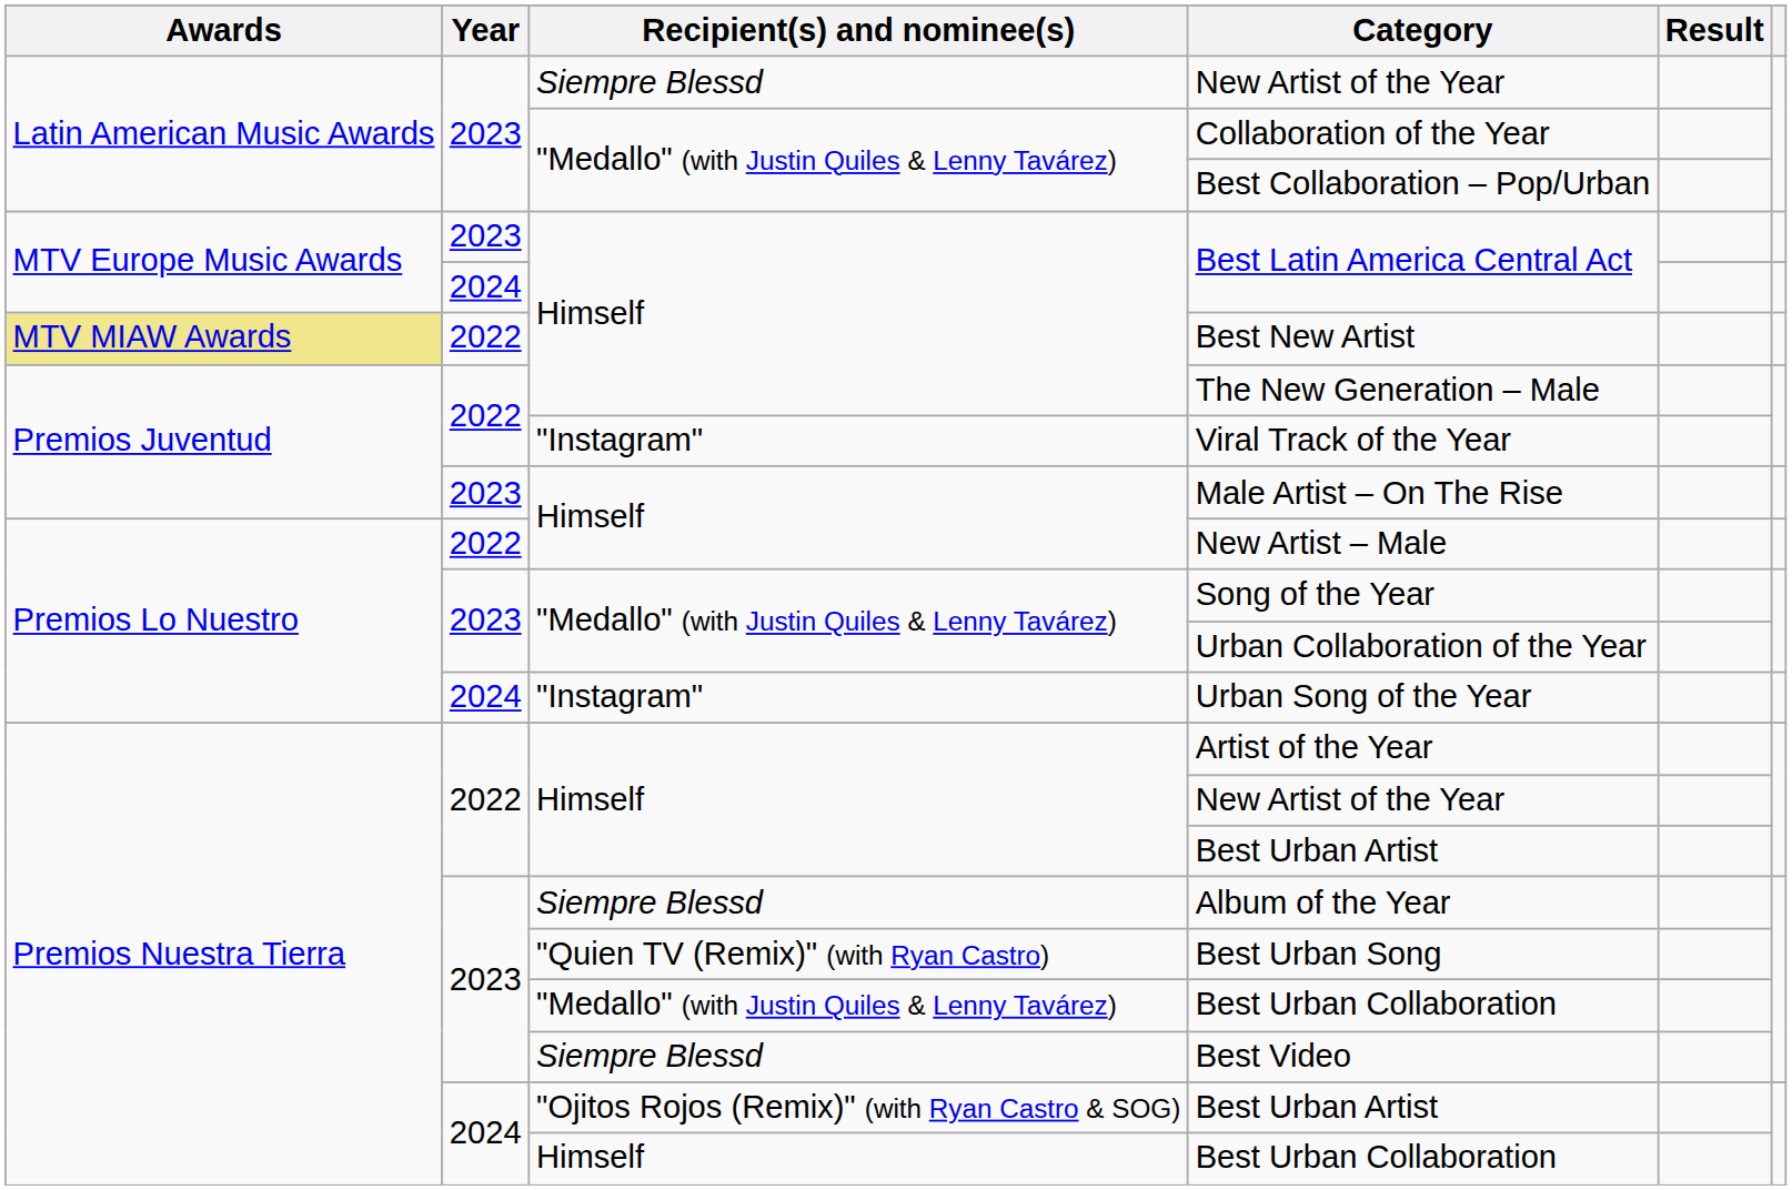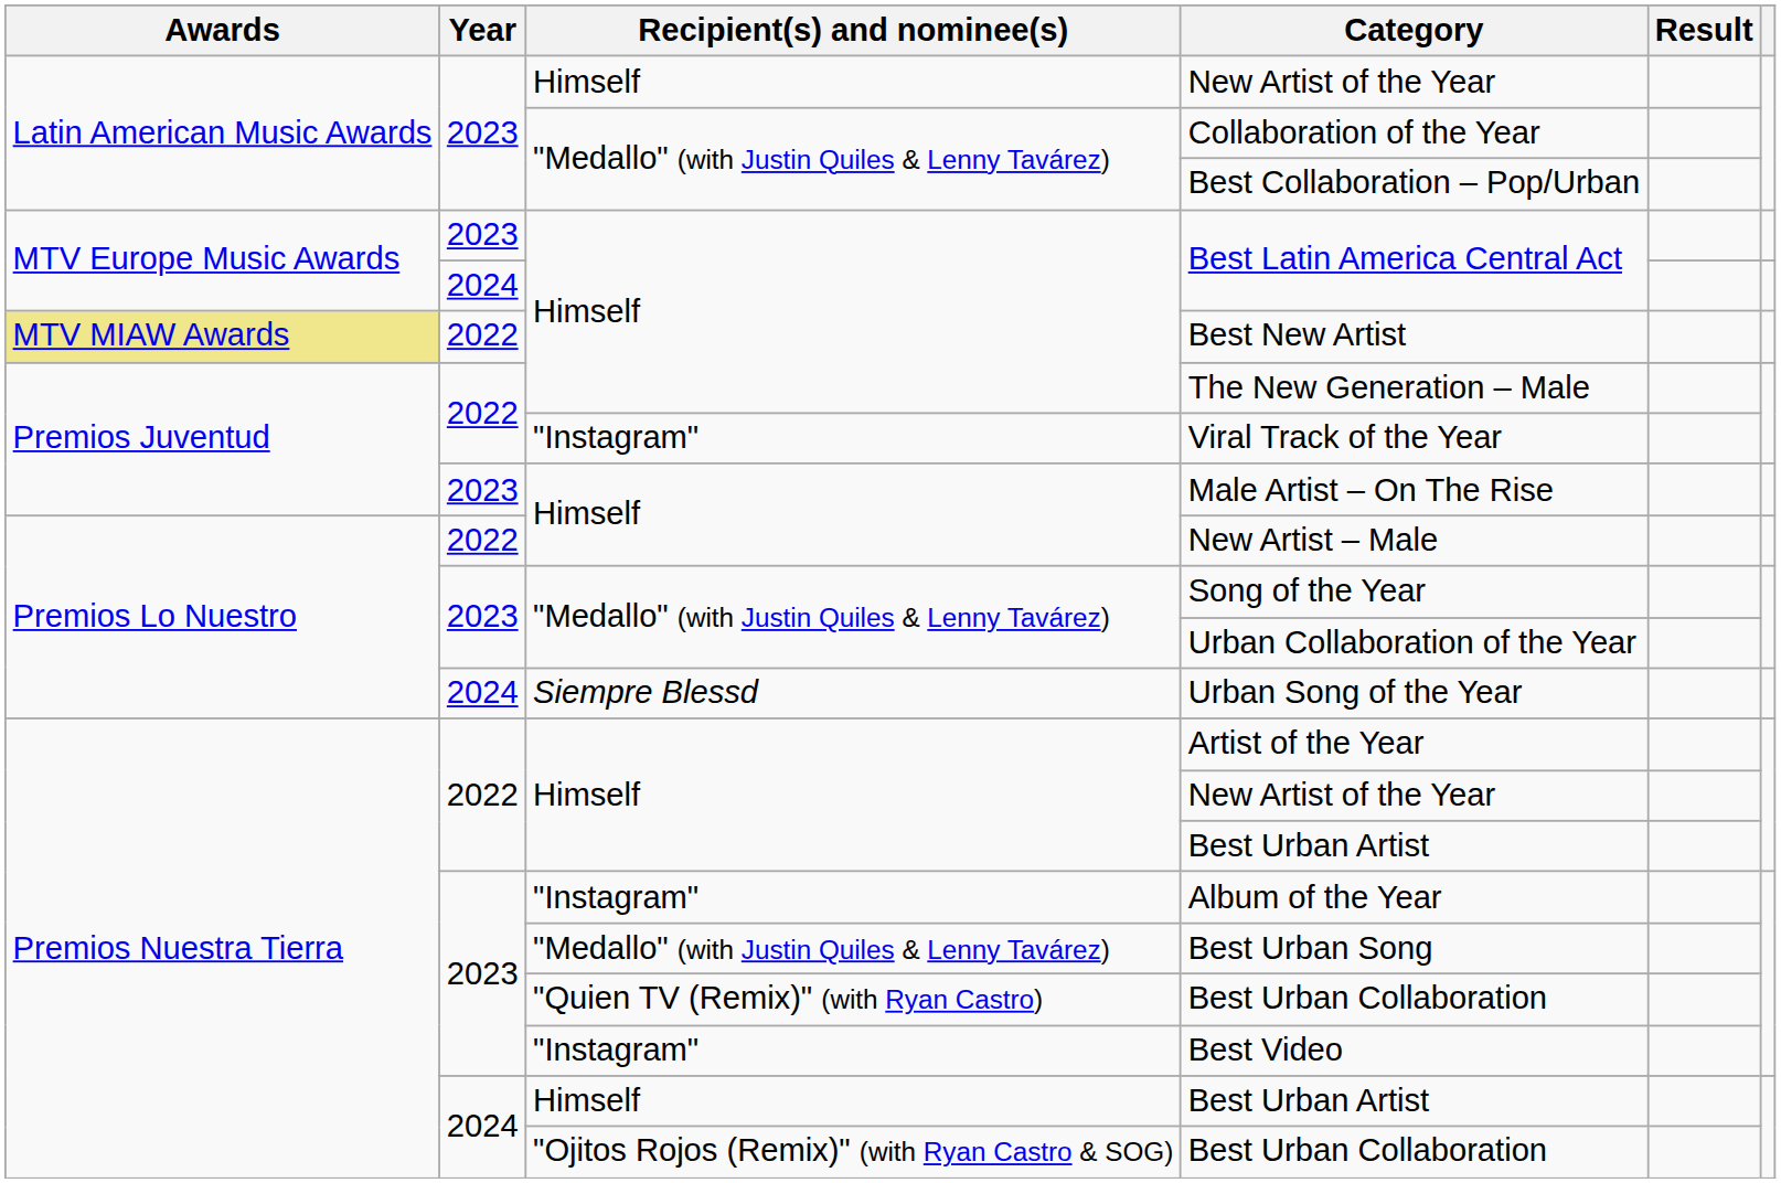2023 / New Artist of the Year | Recipient(s) and nominee(s): Siempre Blessd -> Himself
Urban Song of the Year | Recipient(s) and nominee(s): "Instagram" -> Siempre Blessd
Album of the Year | Recipient(s) and nominee(s): Siempre Blessd -> "Instagram"
Best Urban Song | Recipient(s) and nominee(s): "Quien TV (Remix)" (with Ryan Castro) -> "Medallo" (with Justin Quiles & Lenny Tavárez)
2023 / Best Urban Collaboration | Recipient(s) and nominee(s): "Medallo" (with Justin Quiles & Lenny Tavárez) -> "Quien TV (Remix)" (with Ryan Castro)
Best Video | Recipient(s) and nominee(s): Siempre Blessd -> "Instagram"
2024 / Best Urban Artist | Recipient(s) and nominee(s): "Ojitos Rojos (Remix)" (with Ryan Castro & SOG) -> Himself
2024 / Best Urban Collaboration | Recipient(s) and nominee(s): Himself -> "Ojitos Rojos (Remix)" (with Ryan Castro & SOG)
